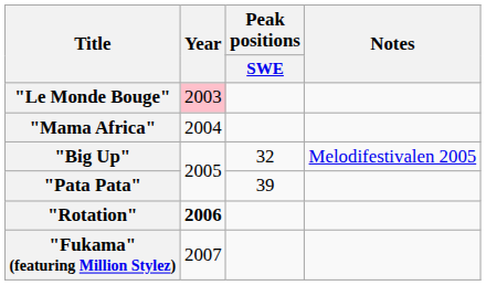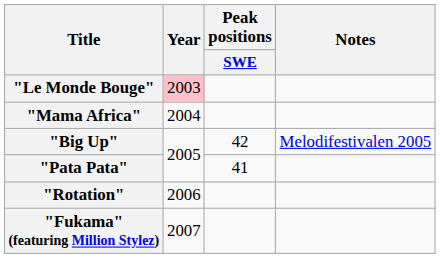"Big Up" | Peak positions / SWE: 32 -> 42
"Pata Pata" | Peak positions / SWE: 39 -> 41
"Rotation" | Year: bold -> normal
